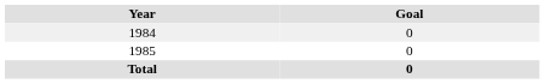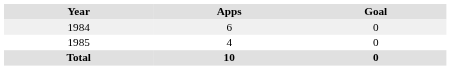+ column: Apps | 6 | 4 | 10
